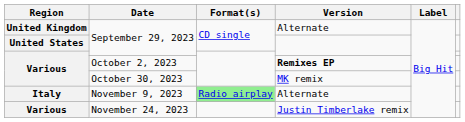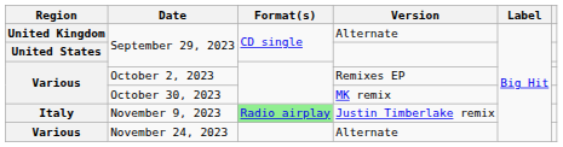October 2, 2023 | Version: bold -> normal
November 9, 2023 | Version: Alternate -> Justin Timberlake remix
November 24, 2023 | Version: Justin Timberlake remix -> Alternate
